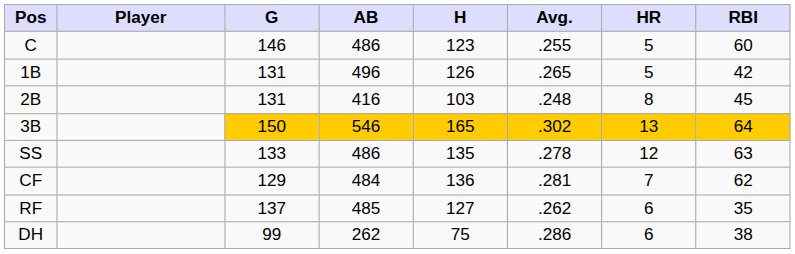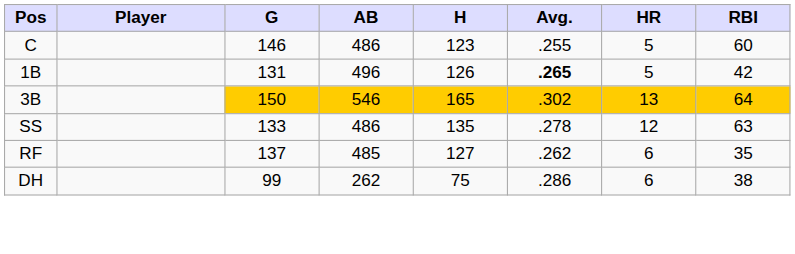1B | Avg.: normal -> bold
- row: 2B | 131 | 416 | 103 | .248 | 8 | 45
- row: CF | 129 | 484 | 136 | .281 | 7 | 62
